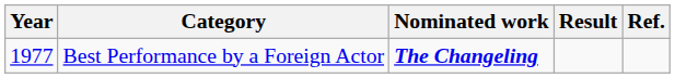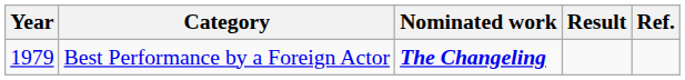Best Performance by a Foreign Actor | Year: 1977 -> 1979
